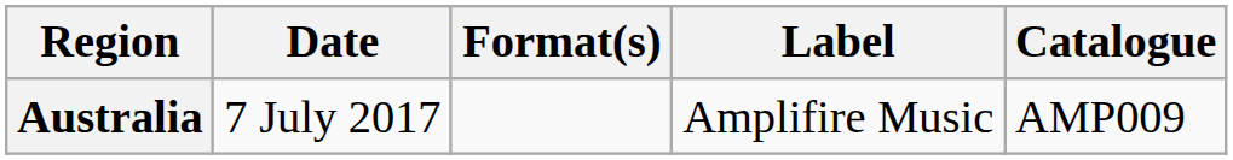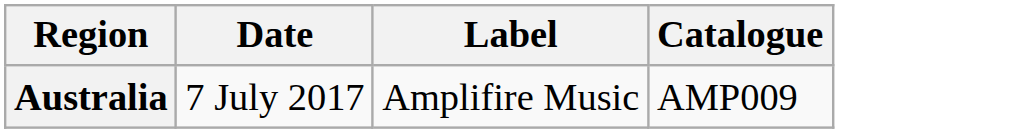- column: Format(s)
